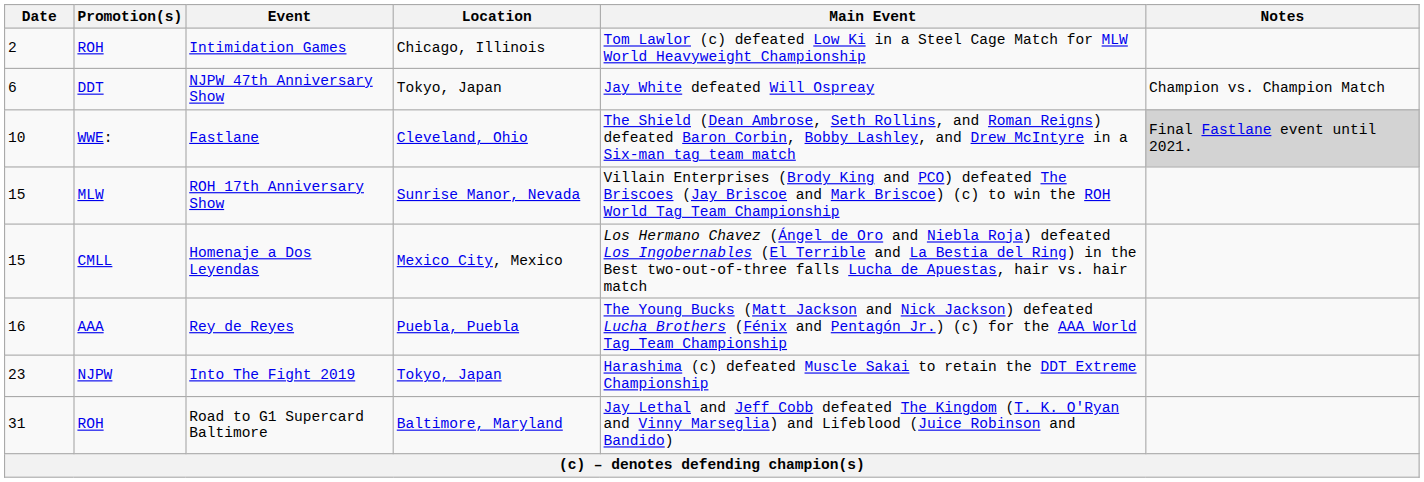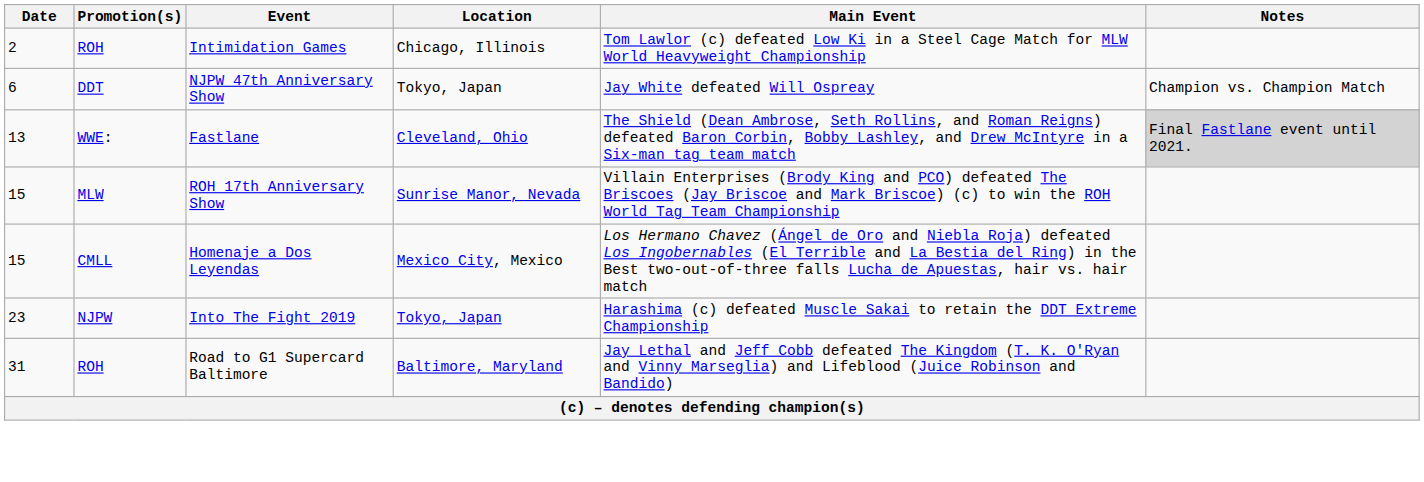Fastlane | Date: 10 -> 13
- row: 16 | AAA | Rey de Reyes | Puebla, Puebla | The Young Bucks (Matt Jackson and Nick Jackson) defeated Lucha Brothers (Fénix and Pentagón Jr.) (c) for the AAA World Tag Team Championship
